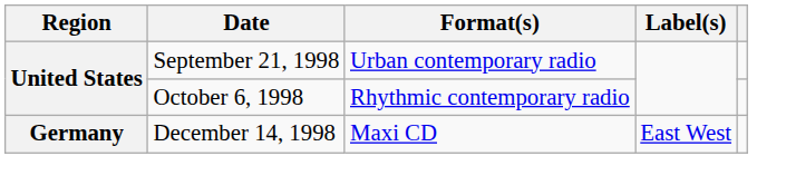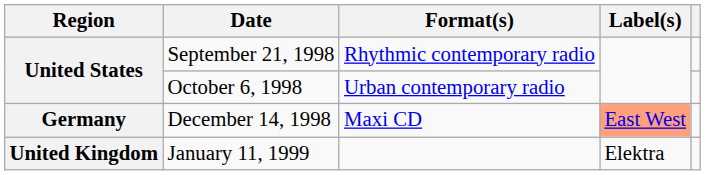September 21, 1998 | Format(s): Urban contemporary radio -> Rhythmic contemporary radio
October 6, 1998 | Format(s): Rhythmic contemporary radio -> Urban contemporary radio
December 14, 1998 | Label(s): no background -> lightsalmon background
+ row: United Kingdom | January 11, 1999 | Elektra
